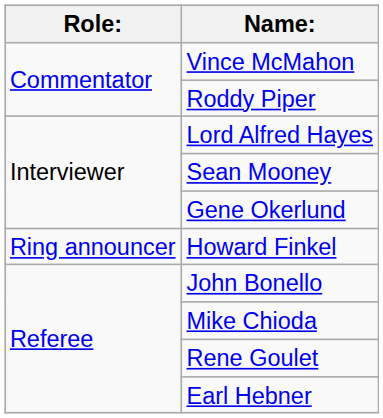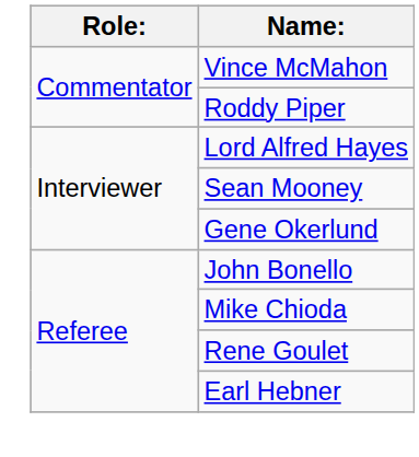- row: Ring announcer | Howard Finkel
